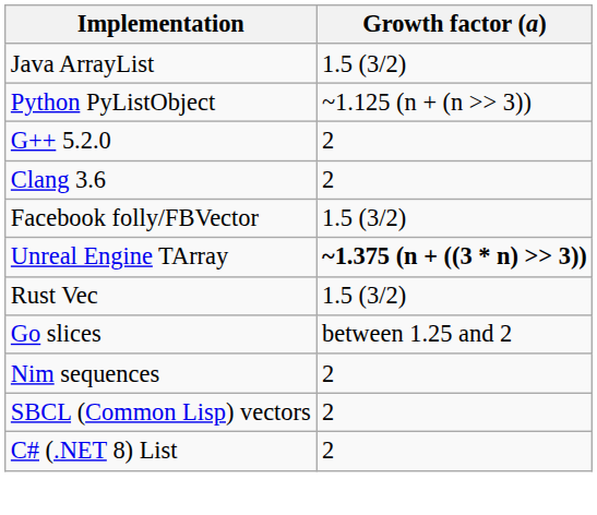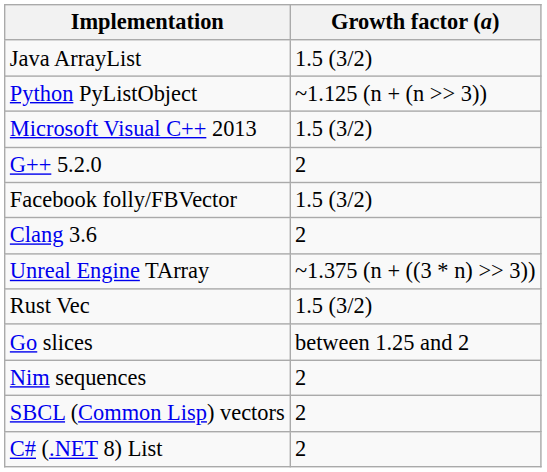+ row: Microsoft Visual C++ 2013 | 1.5 (3/2)
rows swapped: Clang 3.6 <-> Facebook folly/FBVector
Unreal Engine TArray | Growth factor (a): bold -> normal
